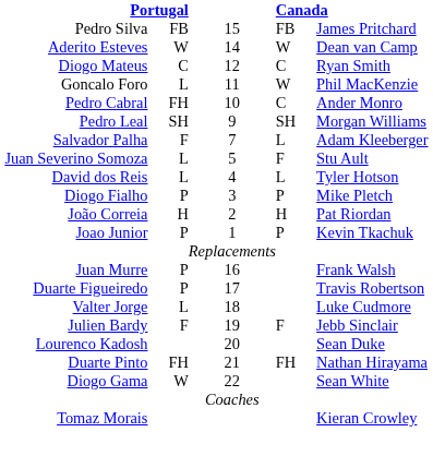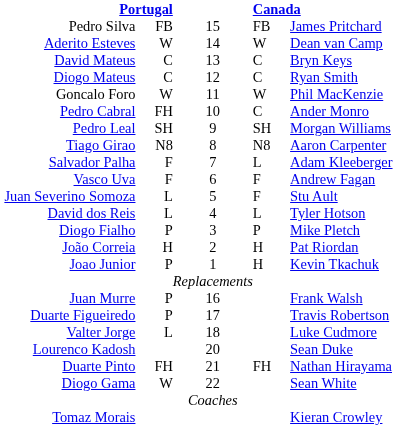+ row: David Mateus | C | 13 | C | Bryn Keys
Goncalo Foro | column 2: L -> W
+ row: Tiago Girao | N8 | 8 | N8 | Aaron Carpenter
+ row: Vasco Uva | F | 6 | F | Andrew Fagan
Joao Junior | column 4: P -> H
- row: Julien Bardy | F | 19 | F | Jebb Sinclair
